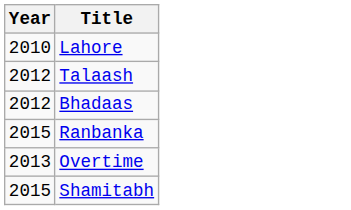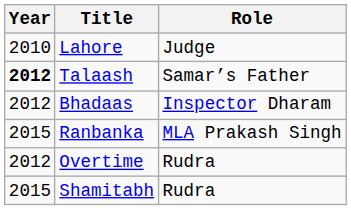+ column: Role | Judge | Samar’s Father | Inspector Dharam | MLA Prakash Singh | Rudra | Rudra
Talaash | Year: normal -> bold
Overtime | Year: 2013 -> 2012
